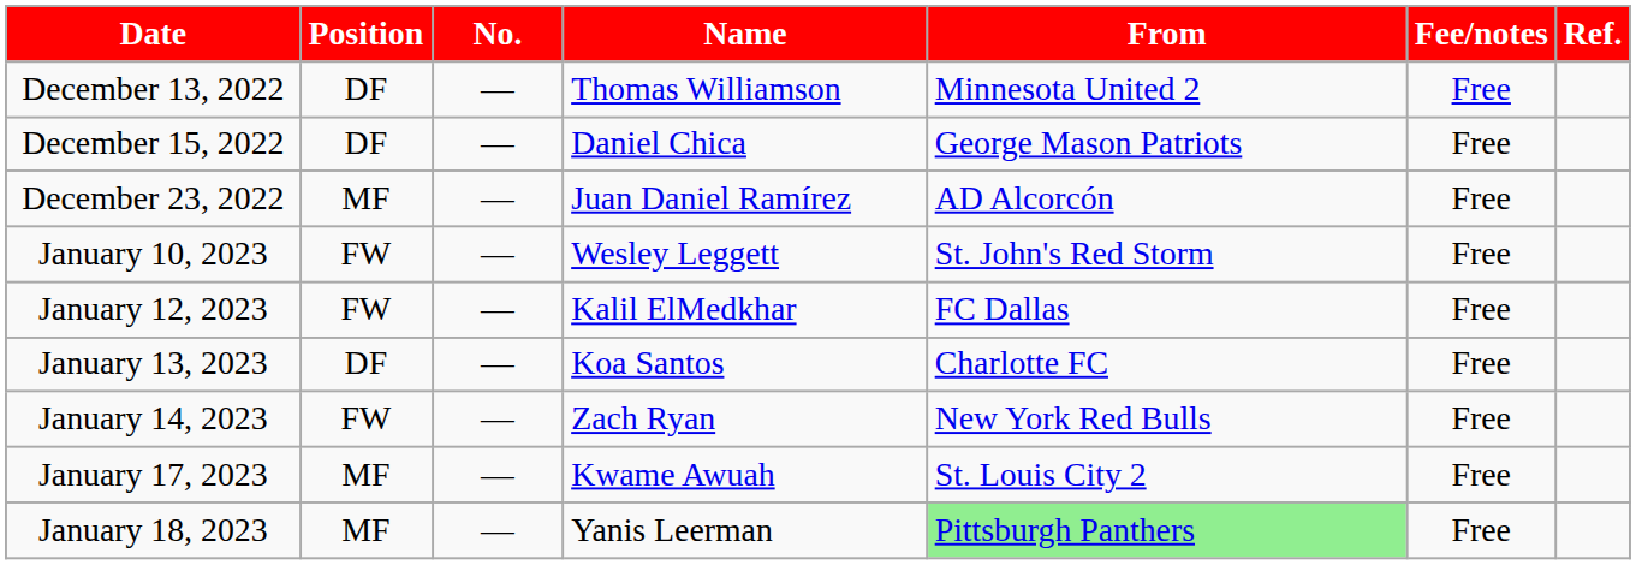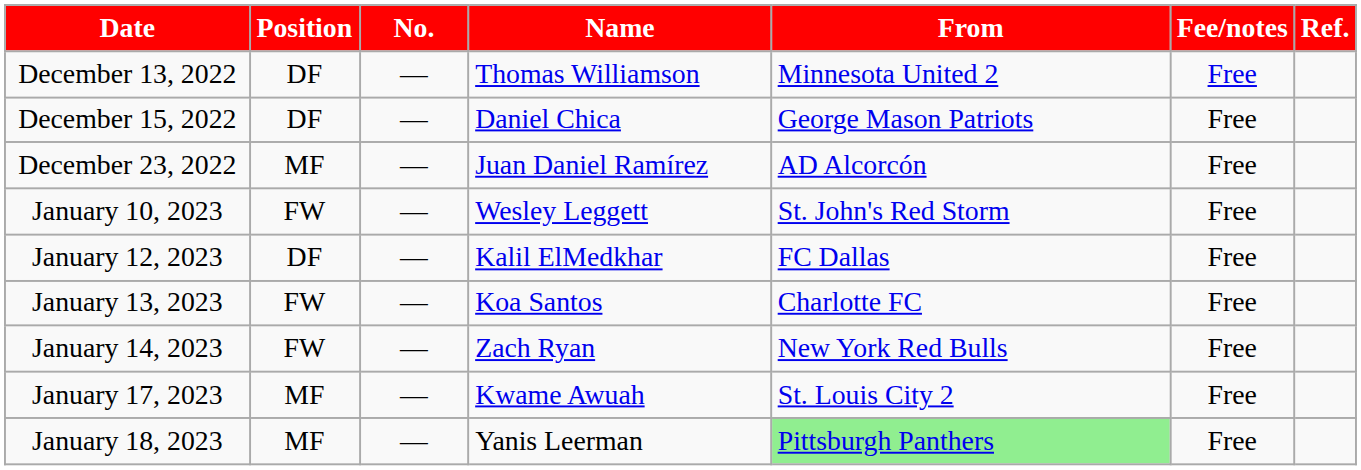January 12, 2023 | Position: FW -> DF
January 13, 2023 | Position: DF -> FW
